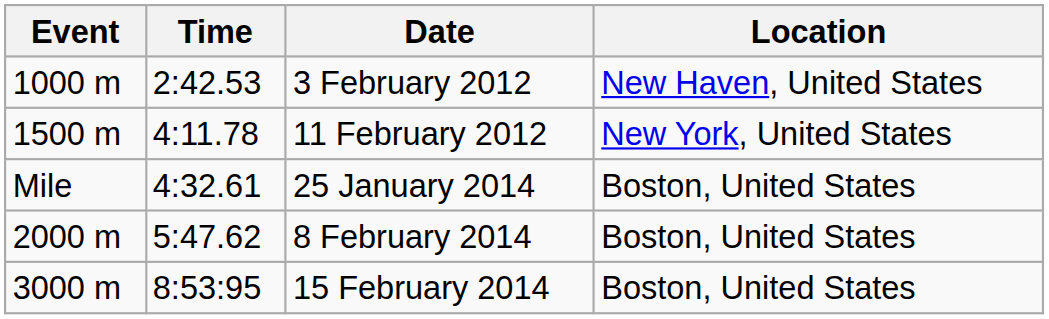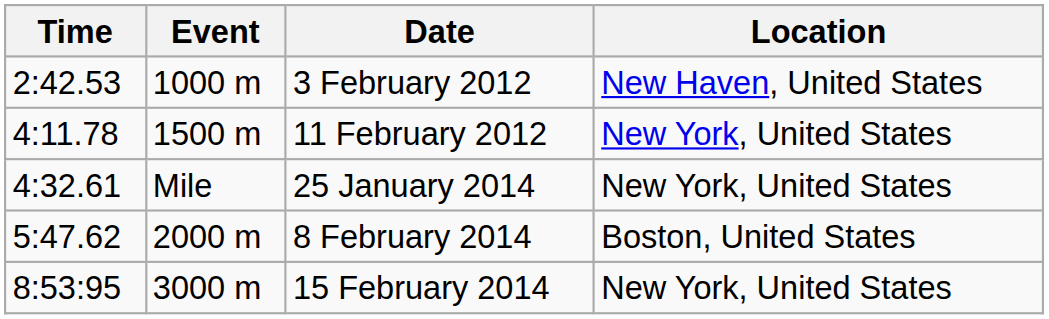columns swapped: Event <-> Time
25 January 2014 | Location: Boston, United States -> New York, United States
15 February 2014 | Location: Boston, United States -> New York, United States
